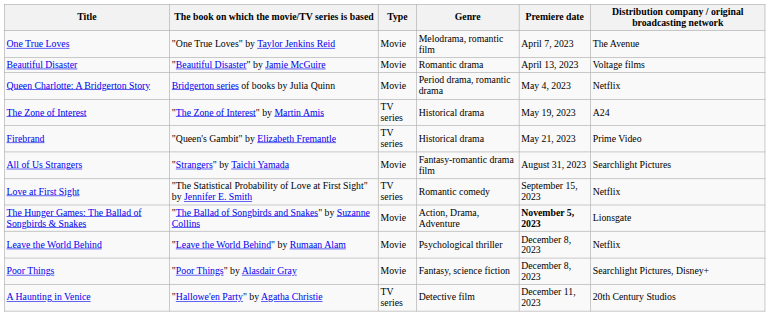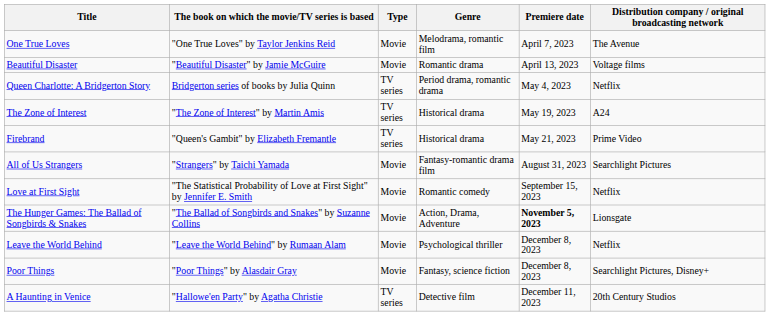Queen Charlotte: A Bridgerton Story | Type: Movie -> TV series
Love at First Sight | Type: TV series -> Movie
